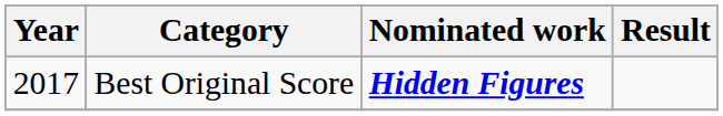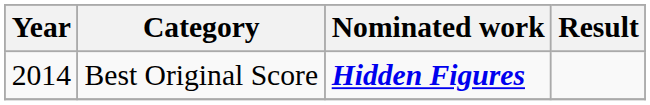Best Original Score | Year: 2017 -> 2014
